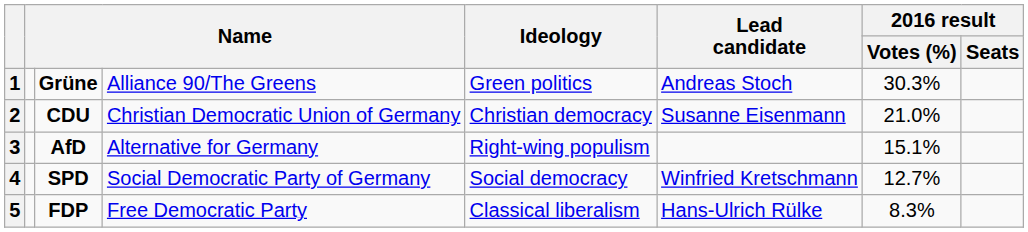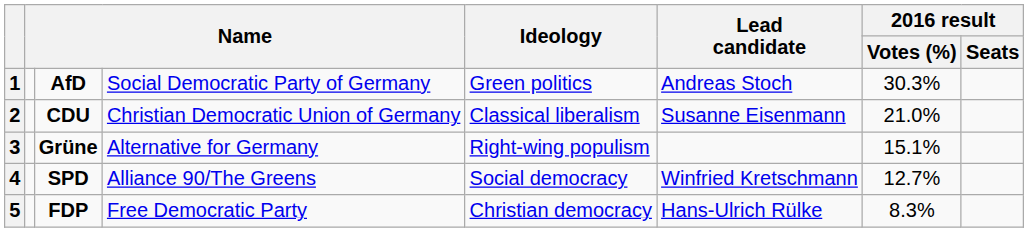1 | column 3: Grüne -> AfD
1 | column 4: Alliance 90/The Greens -> Social Democratic Party of Germany
2 | Ideology: Christian democracy -> Classical liberalism
3 | column 3: AfD -> Grüne
4 | column 4: Social Democratic Party of Germany -> Alliance 90/The Greens
5 | Ideology: Classical liberalism -> Christian democracy
